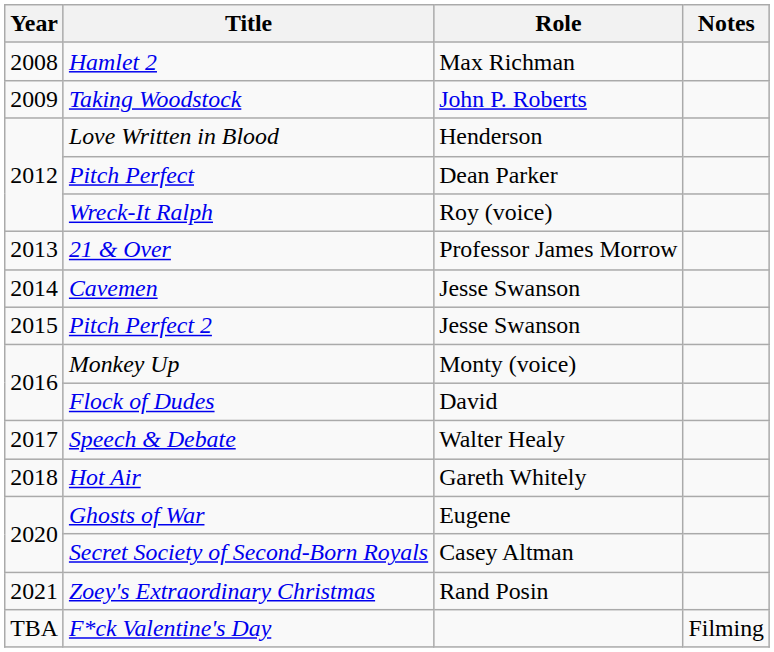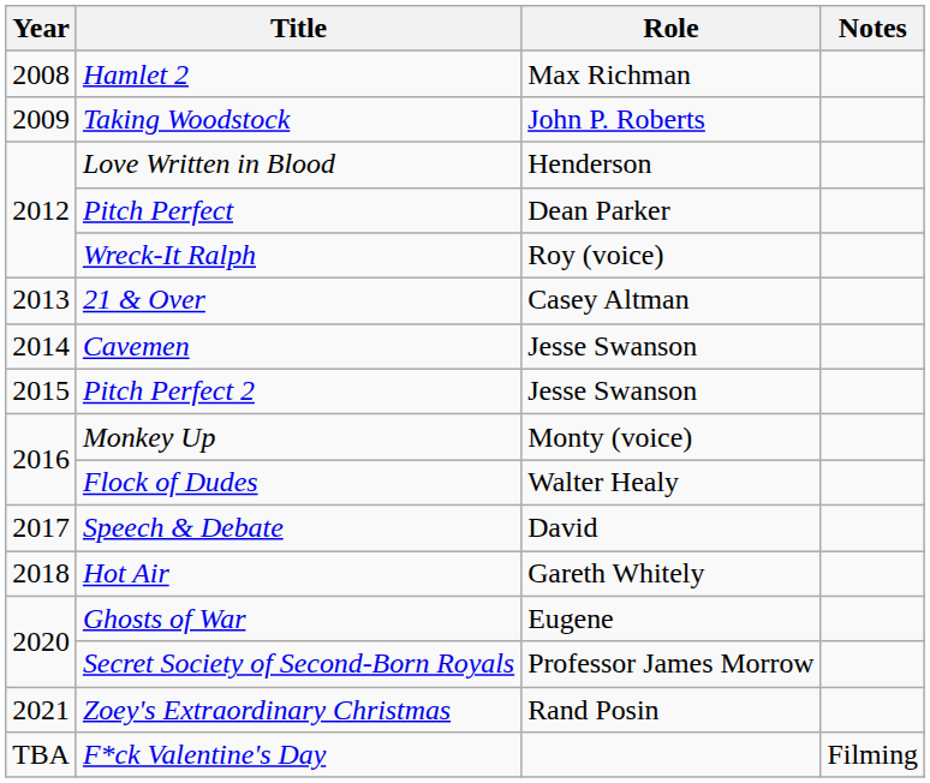21 & Over | Role: Professor James Morrow -> Casey Altman
Flock of Dudes | Role: David -> Walter Healy
Speech & Debate | Role: Walter Healy -> David
Secret Society of Second-Born Royals | Role: Casey Altman -> Professor James Morrow
